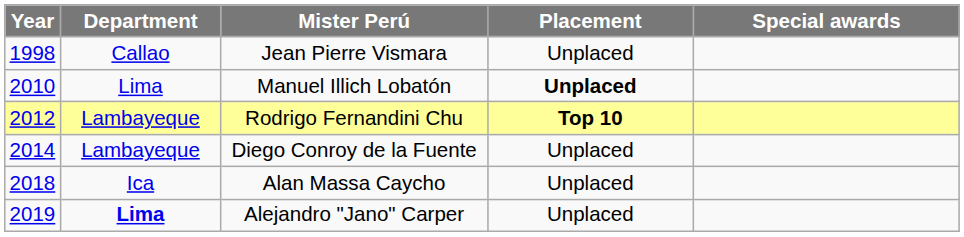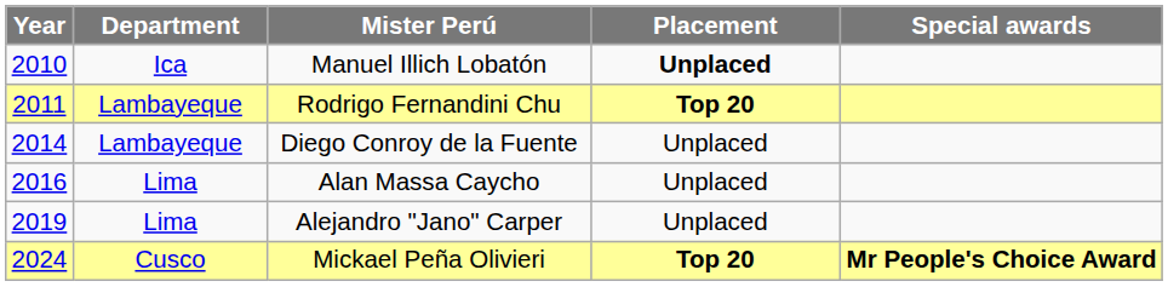- row: 1998 | Callao | Jean Pierre Vismara | Unplaced
Manuel Illich Lobatón | Department: Lima -> Ica
Rodrigo Fernandini Chu | Year: 2012 -> 2011
Rodrigo Fernandini Chu | Placement: Top 10 -> Top 20
Alan Massa Caycho | Year: 2018 -> 2016
Alan Massa Caycho | Department: Ica -> Lima
Alejandro "Jano" Carper | Department: bold -> normal
+ row: 2024 | Cusco | Mickael Peña Olivieri | Top 20 | Mr People's Choice Award
